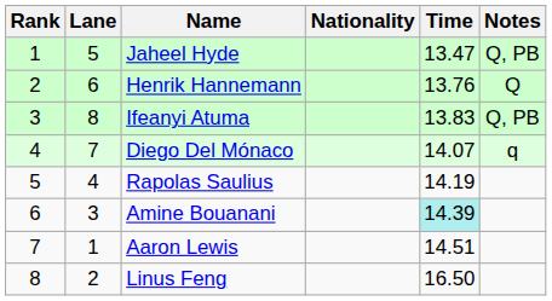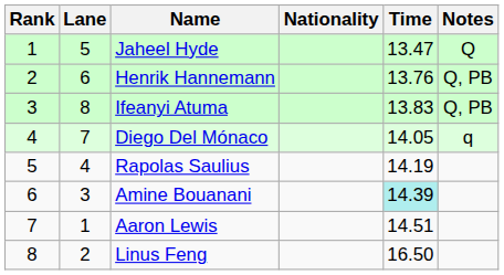Jaheel Hyde | Notes: Q, PB -> Q
Henrik Hannemann | Notes: Q -> Q, PB
Diego Del Mónaco | Time: 14.07 -> 14.05
